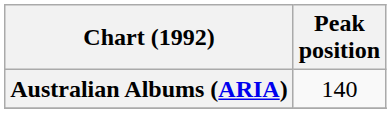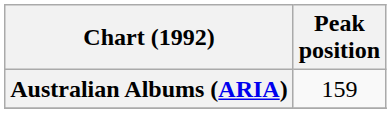Australian Albums (ARIA) | Peak position: 140 -> 159
